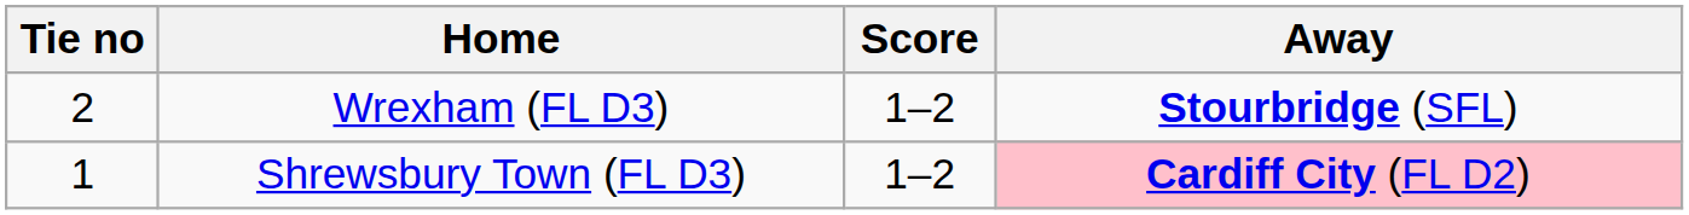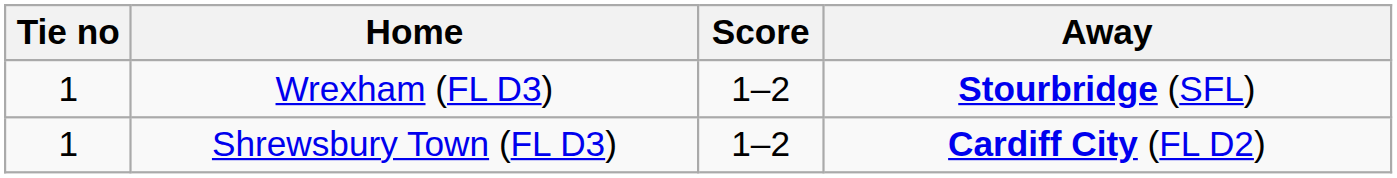Wrexham (FL D3) | Tie no: 2 -> 1
Shrewsbury Town (FL D3) | Away: pink background -> no background
